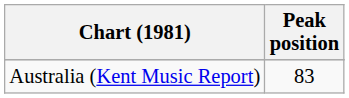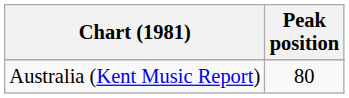Australia (Kent Music Report) | Peak position: 83 -> 80
